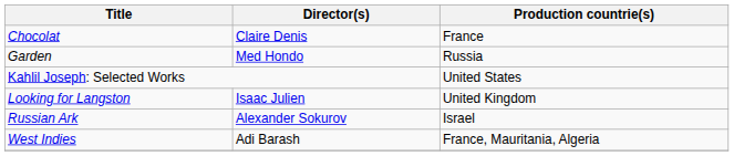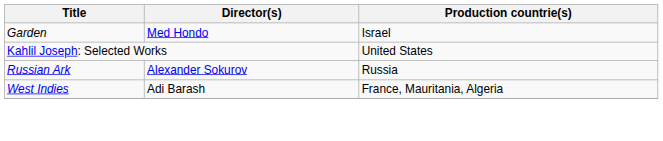- row: Chocolat | Claire Denis | France
Garden | Production countrie(s): Russia -> Israel
- row: Looking for Langston | Isaac Julien | United Kingdom
Russian Ark | Production countrie(s): Israel -> Russia
